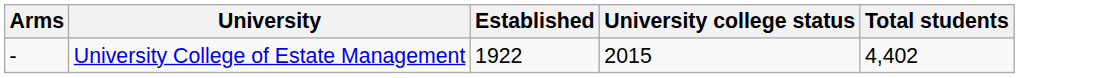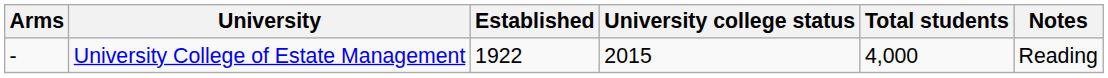+ column: Notes | Reading
University College of Estate Management | Total students: 4,402 -> 4,000
